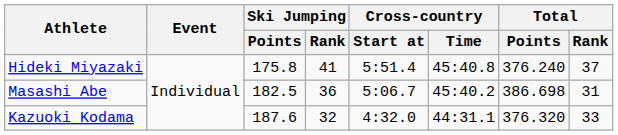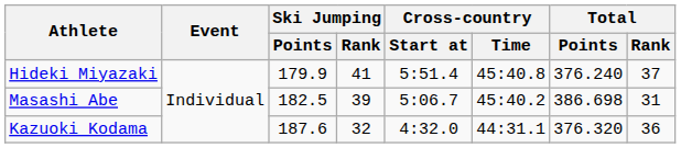Hideki Miyazaki | Ski Jumping / Points: 175.8 -> 179.9
Masashi Abe | Ski Jumping / Rank: 36 -> 39
Kazuoki Kodama | Total / Rank: 33 -> 36
